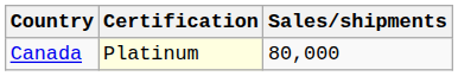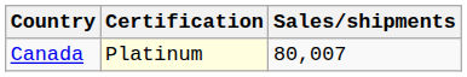Canada | Sales/shipments: 80,000 -> 80,007
